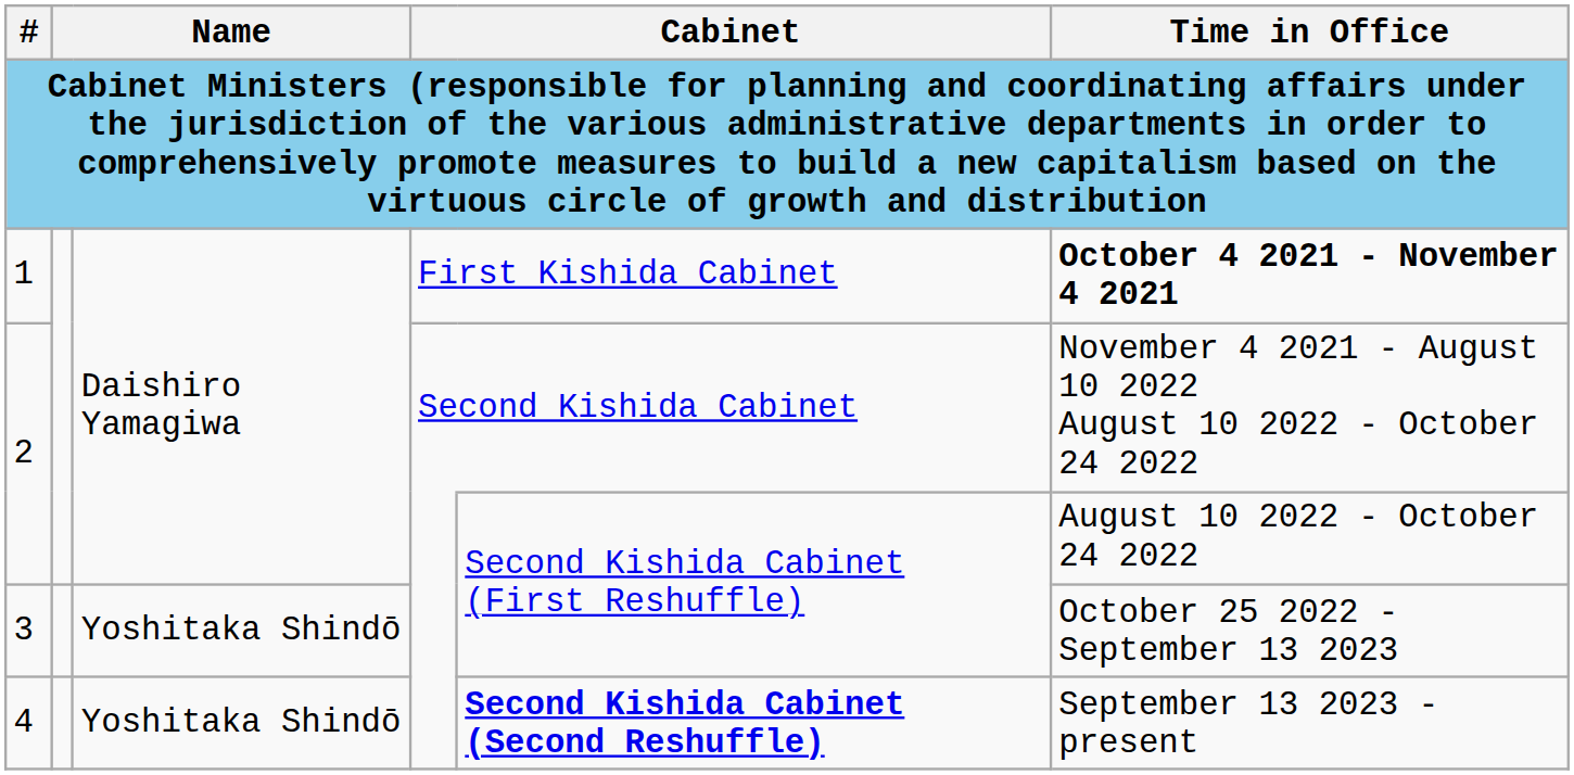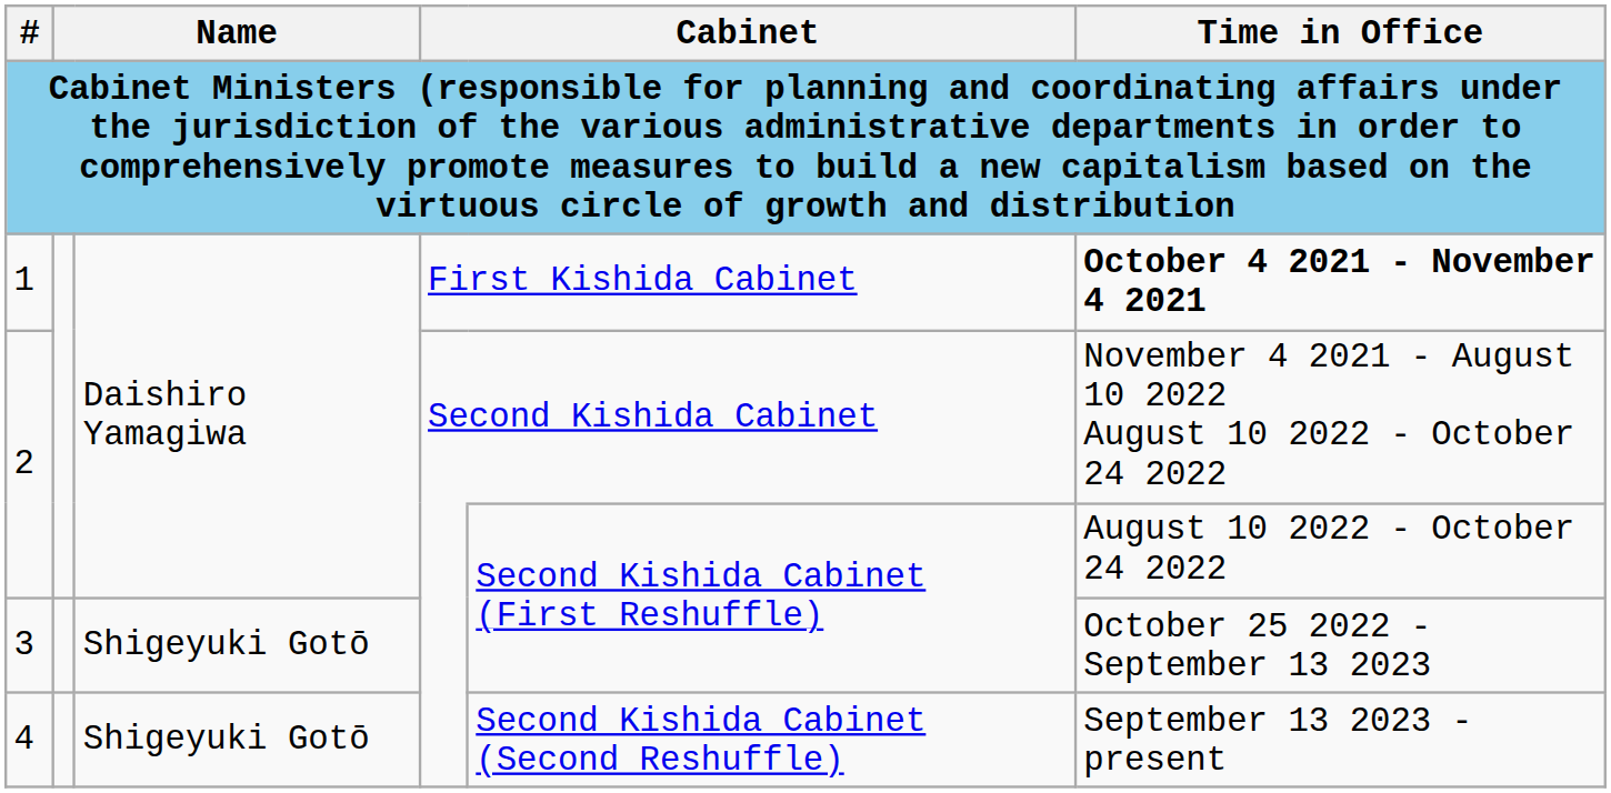3 | column 3: Yoshitaka Shindō -> Shigeyuki Gotō
4 | column 3: Yoshitaka Shindō -> Shigeyuki Gotō
4 | column 5: bold -> normal
